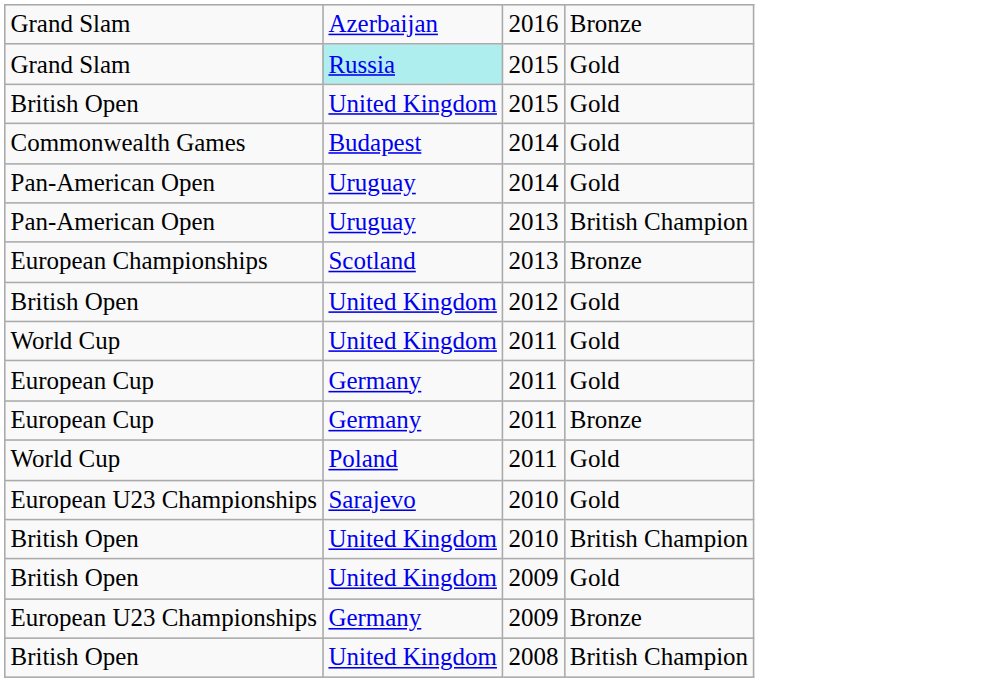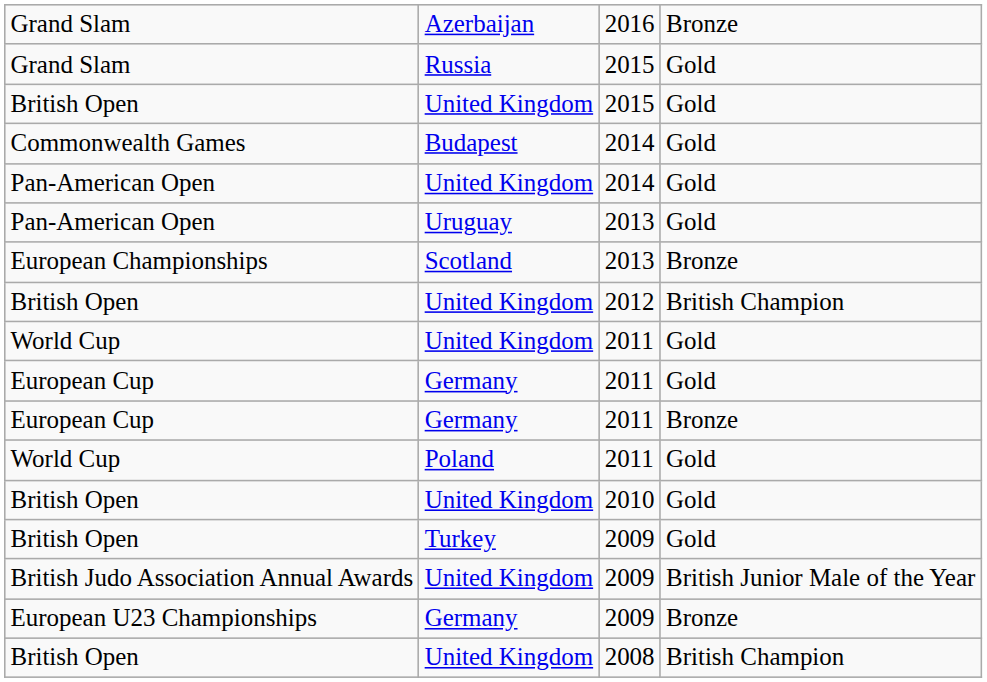Grand Slam / 2015 | column 2: paleturquoise background -> no background
Pan-American Open / 2014 | column 2: Uruguay -> United Kingdom
Pan-American Open / 2013 | column 4: British Champion -> Gold
British Open / 2012 | column 4: Gold -> British Champion
- row: European U23 Championships | Sarajevo | 2010 | Gold
British Open / 2010 | column 4: British Champion -> Gold
British Open / 2009 | column 2: United Kingdom -> Turkey
+ row: British Judo Association Annual Awards | United Kingdom | 2009 | British Junior Male of the Year
